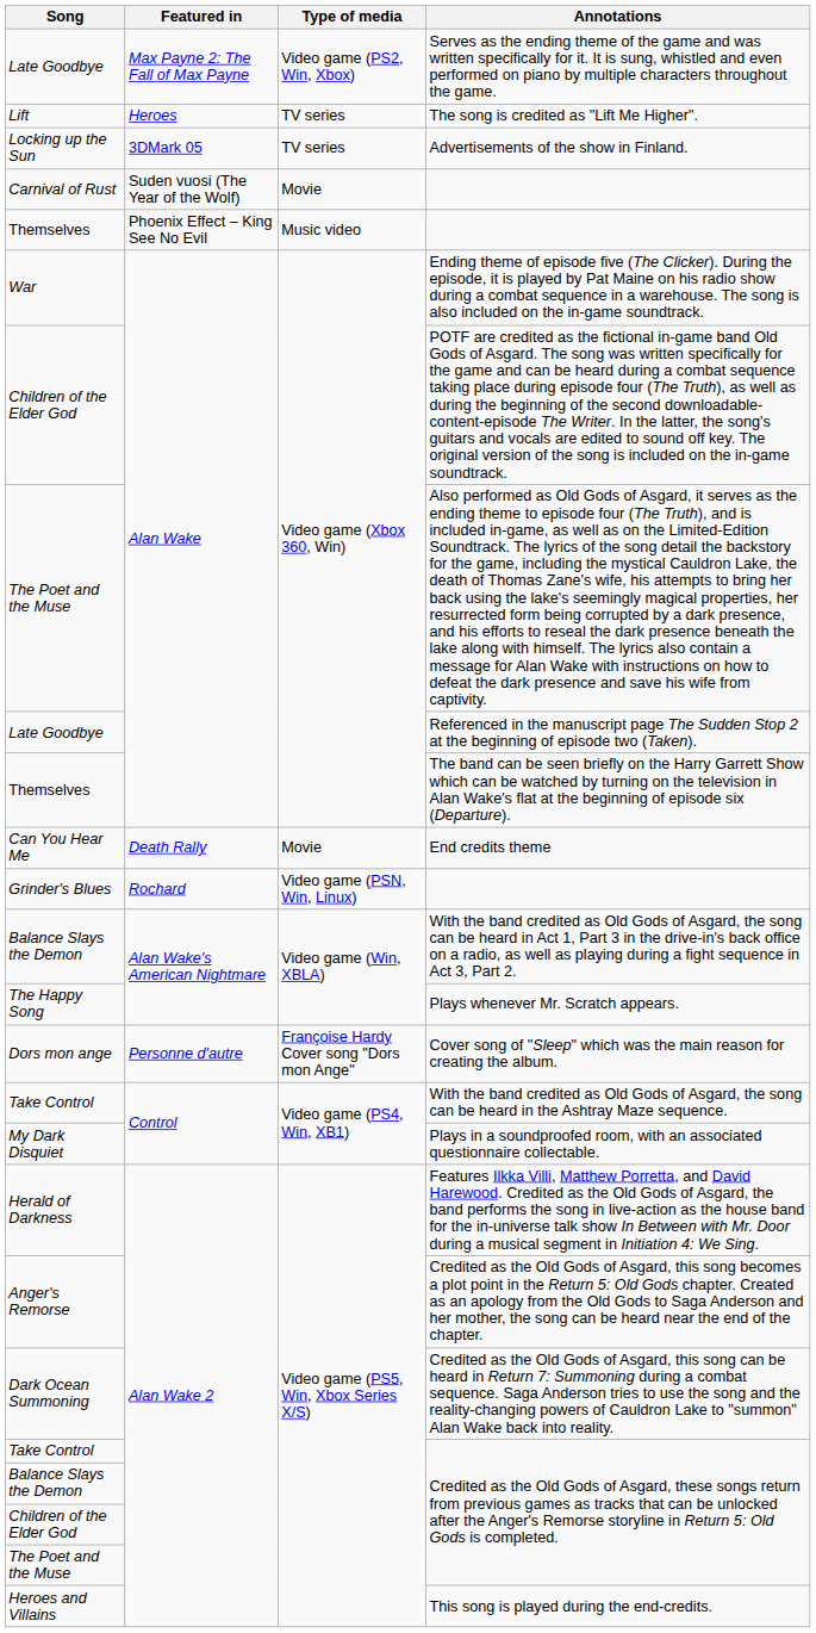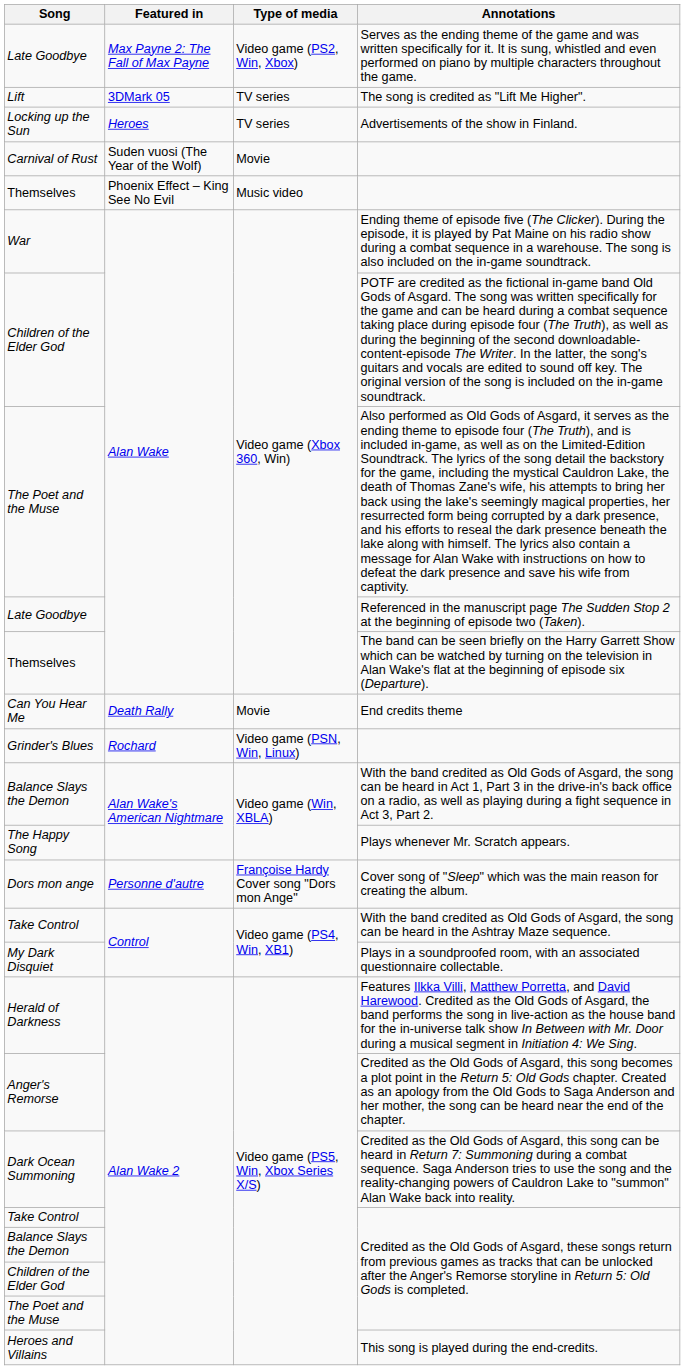The song is credited as "Lift Me Higher". | Featured in: Heroes -> 3DMark 05
Advertisements of the show in Finland. | Featured in: 3DMark 05 -> Heroes
